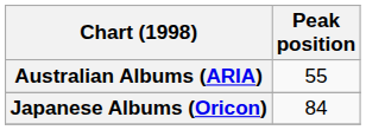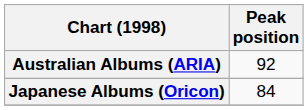Australian Albums (ARIA) | Peak position: 55 -> 92
